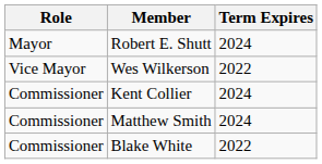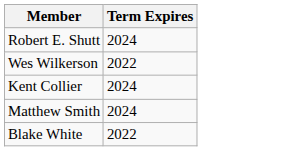- column: Role | Mayor | Vice Mayor | Commissioner | Commissioner | Commissioner
